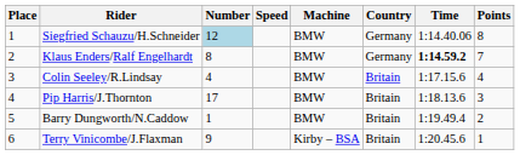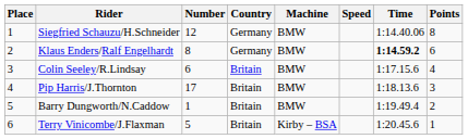columns swapped: Country <-> Speed
Siegfried Schauzu/H.Schneider | Number: lightblue background -> no background
Klaus Enders/Ralf Engelhardt | Points: 7 -> 6
Colin Seeley/R.Lindsay | Number: 4 -> 6
Terry Vinicombe/J.Flaxman | Number: 9 -> 5
